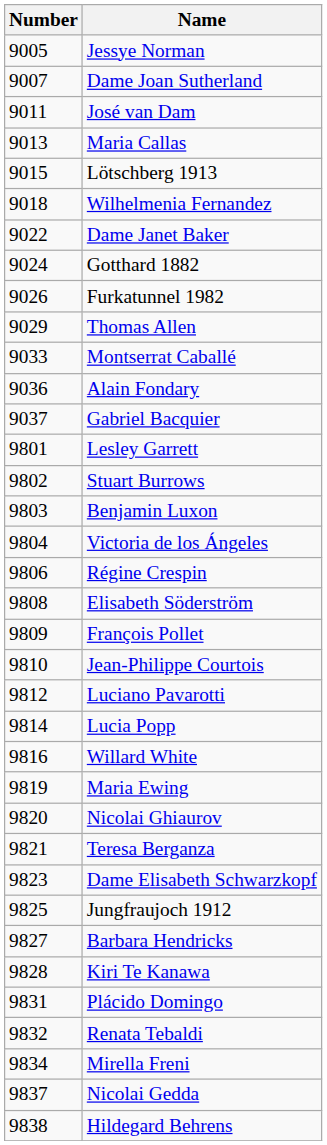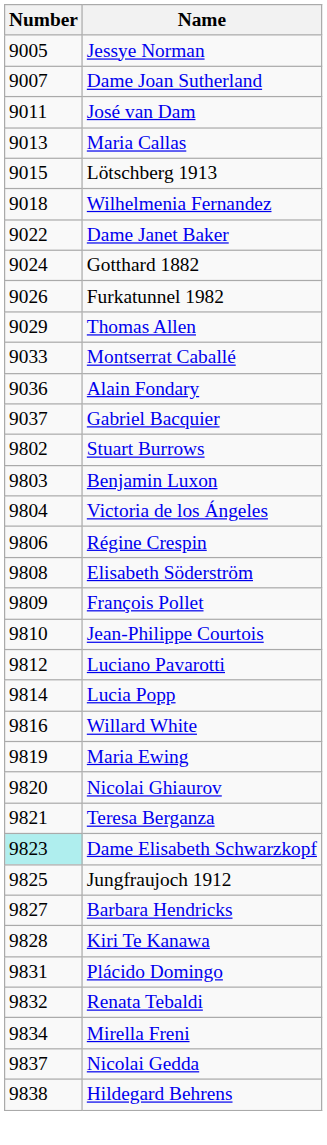- row: 9801 | Lesley Garrett
Dame Elisabeth Schwarzkopf | Number: no background -> paleturquoise background
